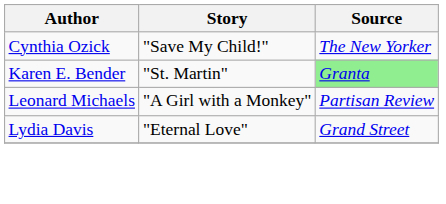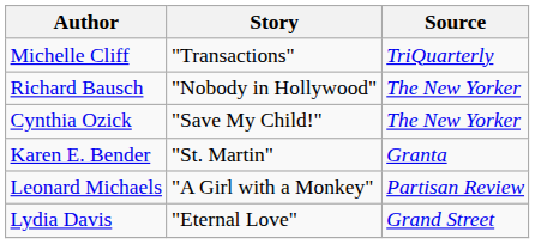+ row: Michelle Cliff | "Transactions" | TriQuarterly
+ row: Richard Bausch | "Nobody in Hollywood" | The New Yorker
Karen E. Bender | Source: lightgreen background -> no background
